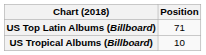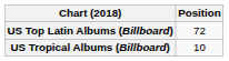US Top Latin Albums (Billboard) | Position: 71 -> 72
